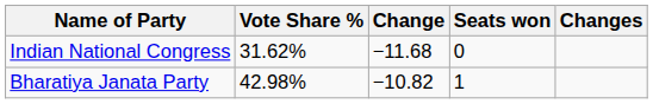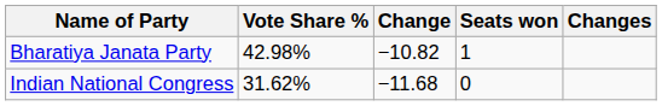rows swapped: Bharatiya Janata Party <-> Indian National Congress
